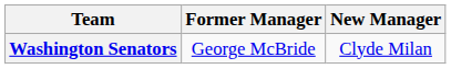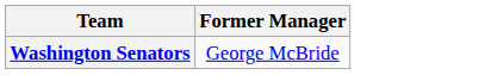- column: New Manager | Clyde Milan
